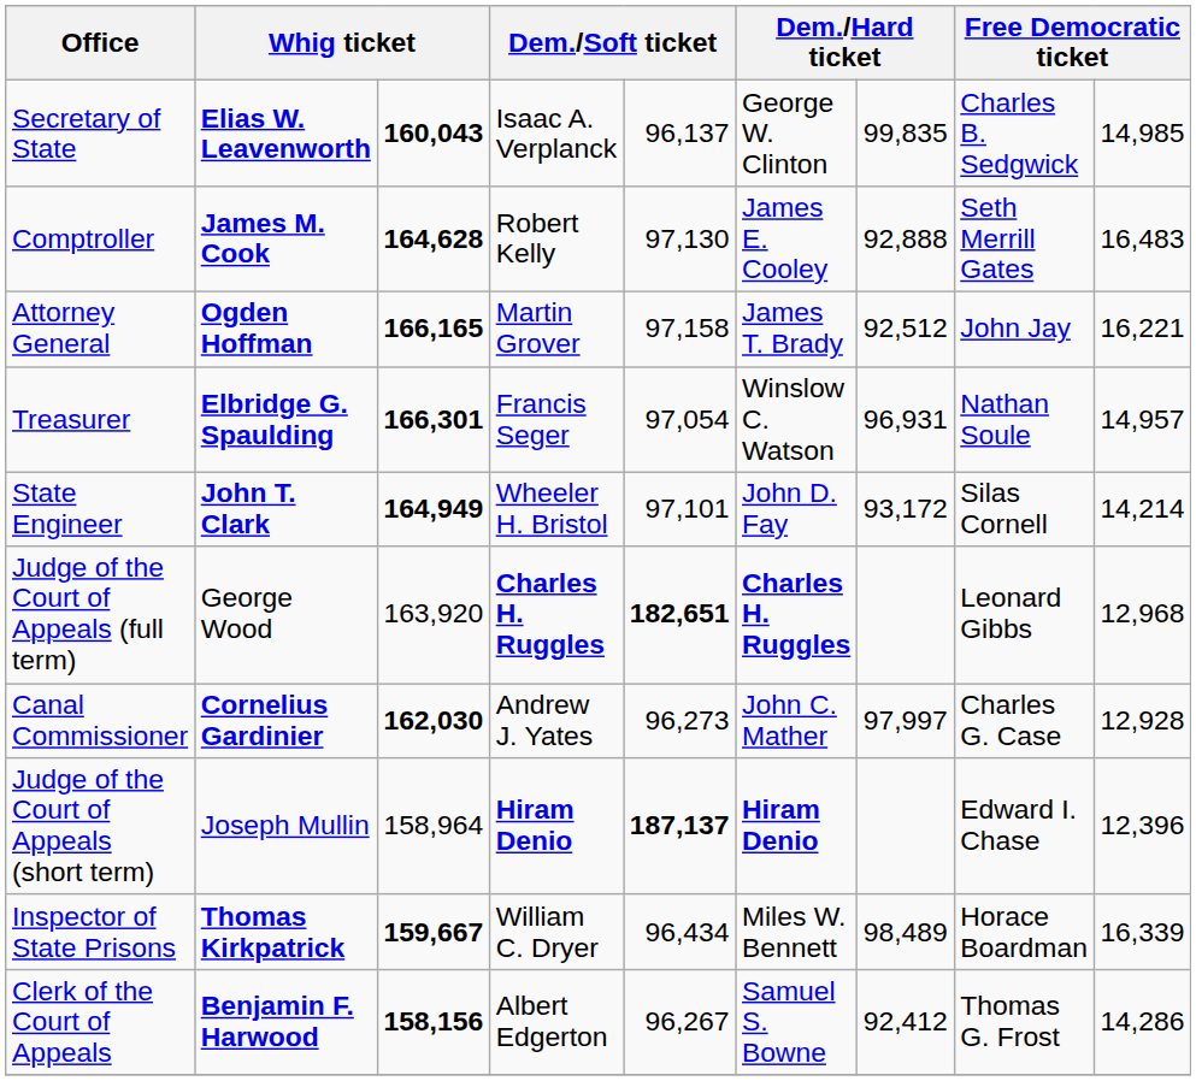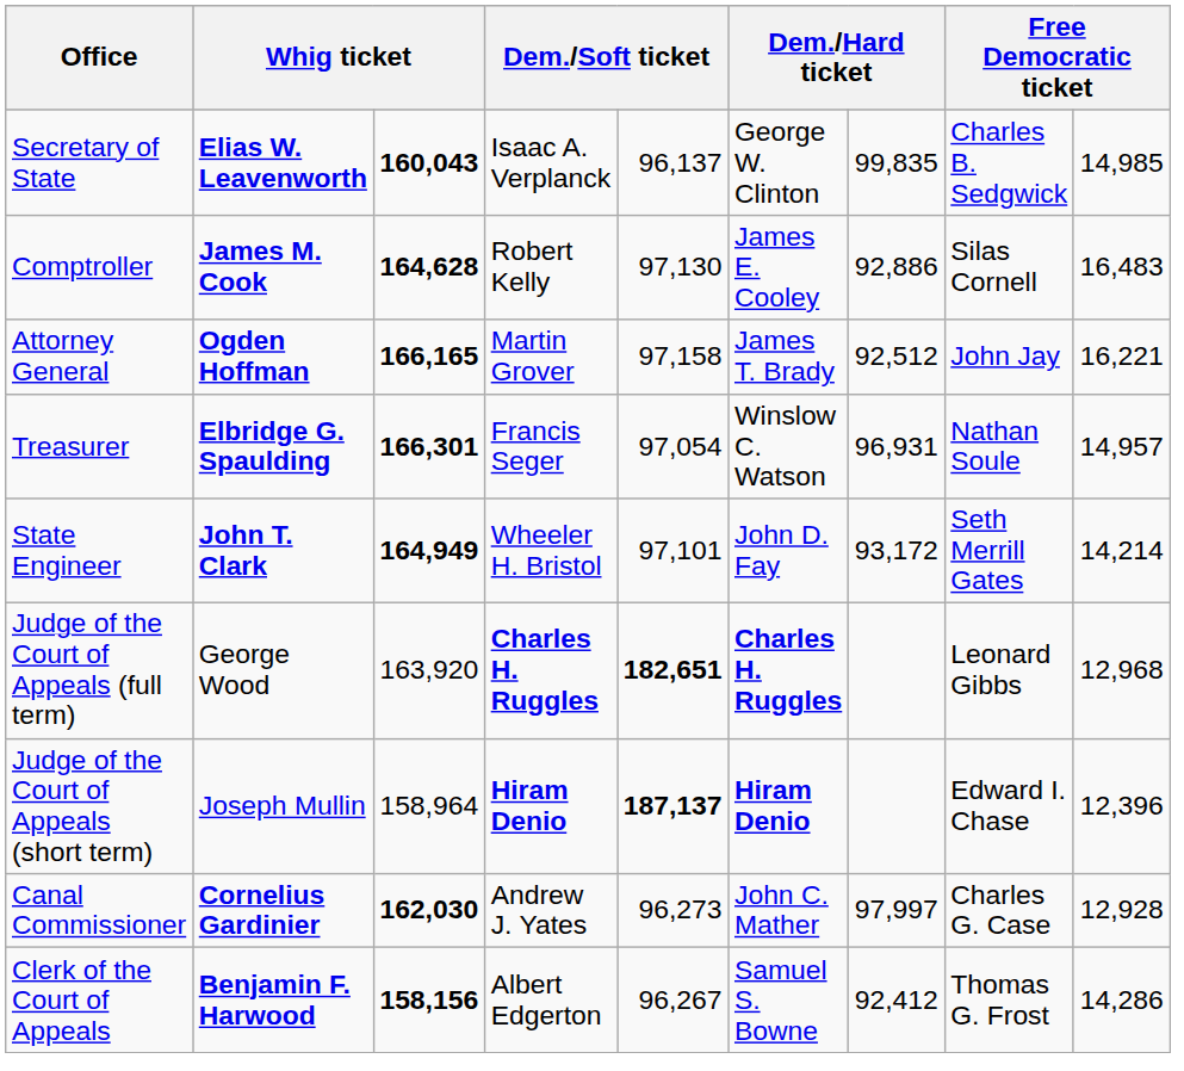Comptroller | column 7: 92,888 -> 92,886
Comptroller | column 8: Seth Merrill Gates -> Silas Cornell
State Engineer | column 8: Silas Cornell -> Seth Merrill Gates
rows swapped: Judge of the Court of Appeals (short term) <-> Canal Commissioner
- row: Inspector of State Prisons | Thomas Kirkpatrick | 159,667 | William C. Dryer | 96,434 | Miles W. Bennett | 98,489 | Horace Boardman | 16,339
